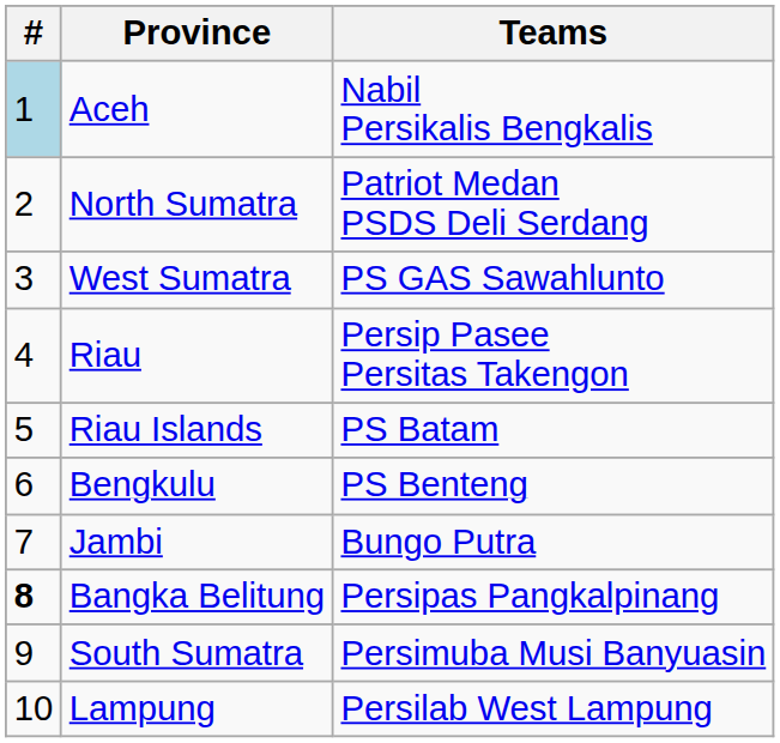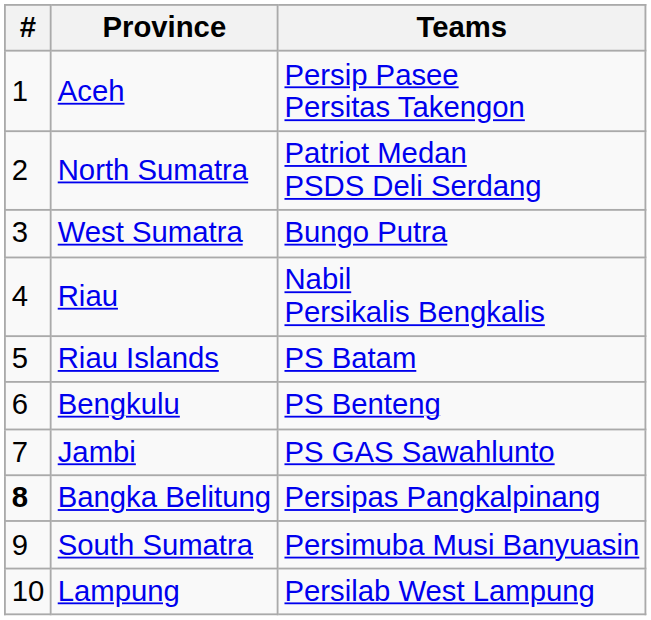Aceh | #: lightblue background -> no background
Aceh | Teams: Nabil Persikalis Bengkalis -> Persip Pasee Persitas Takengon
West Sumatra | Teams: PS GAS Sawahlunto -> Bungo Putra
Riau | Teams: Persip Pasee Persitas Takengon -> Nabil Persikalis Bengkalis
Jambi | Teams: Bungo Putra -> PS GAS Sawahlunto
